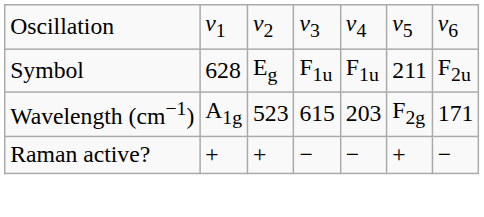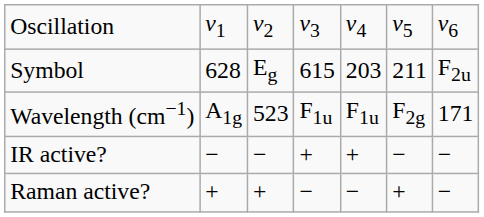Symbol | column 4: F1u -> 615
Symbol | column 5: F1u -> 203
Wavelength (cm−1) | column 4: 615 -> F1u
Wavelength (cm−1) | column 5: 203 -> F1u
+ row: IR active? | − | − | + | + | − | −
